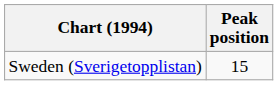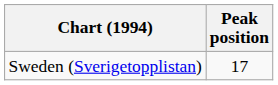Sweden (Sverigetopplistan) | Peak position: 15 -> 17
